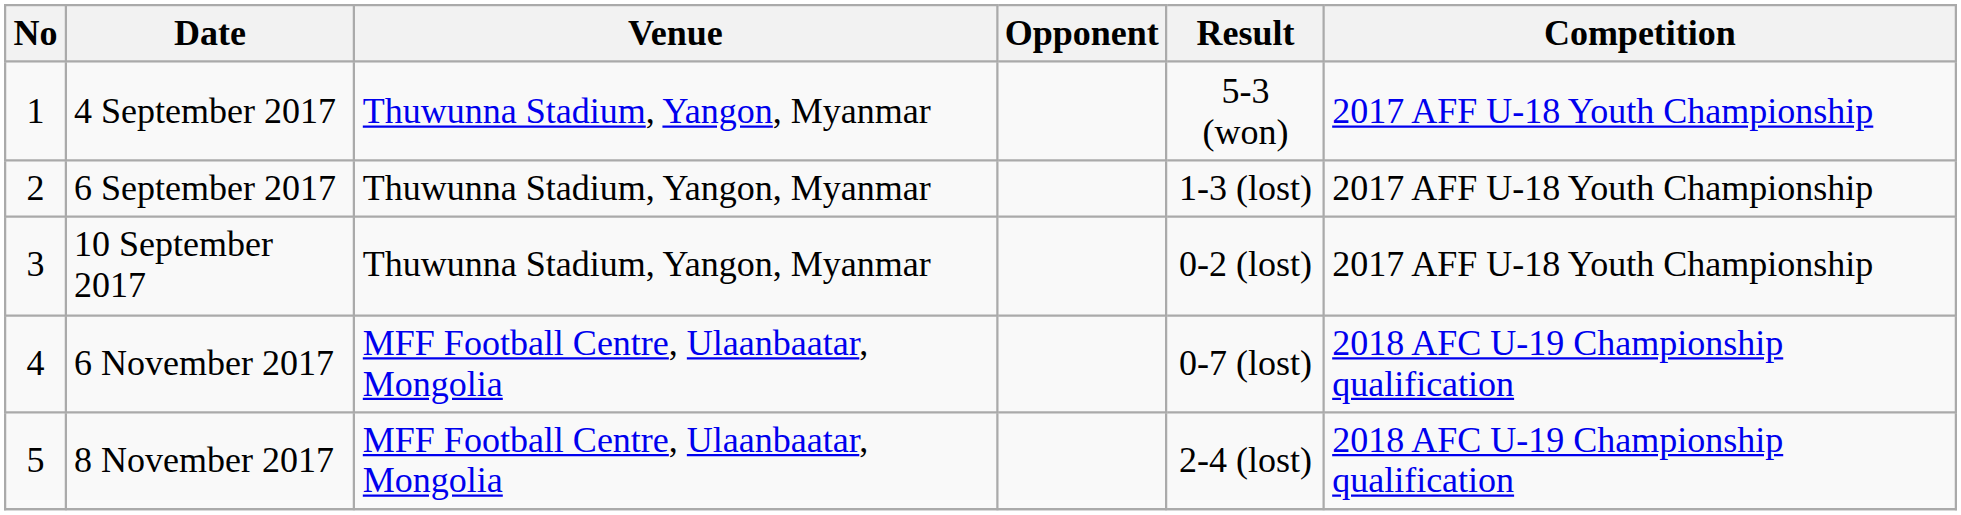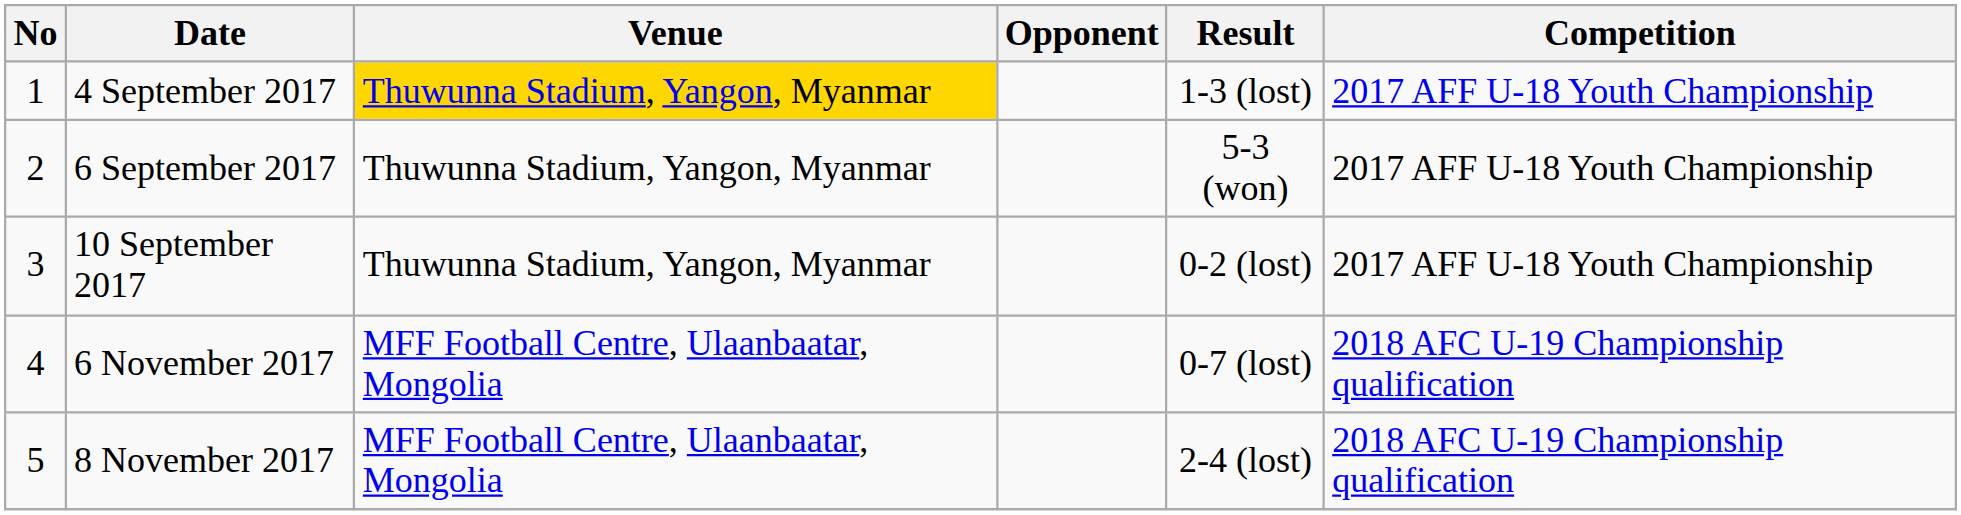4 September 2017 | Venue: no background -> gold background
4 September 2017 | Result: 5-3 (won) -> 1-3 (lost)
6 September 2017 | Result: 1-3 (lost) -> 5-3 (won)
